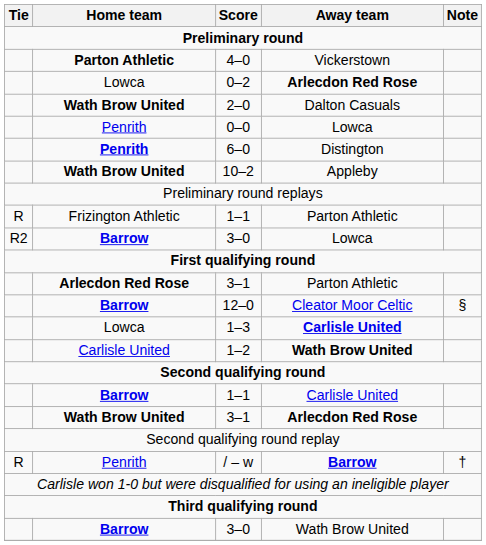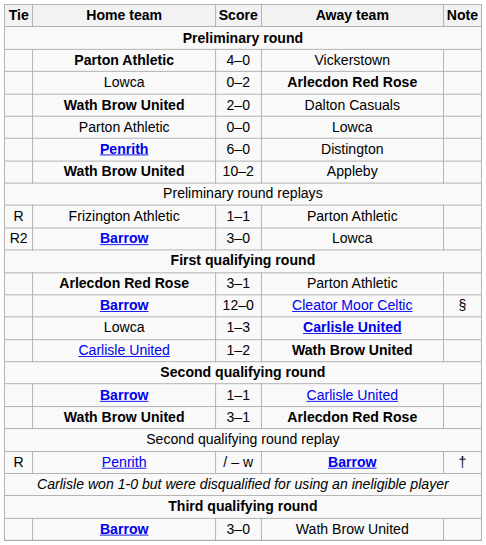0–0 | Home team: Penrith -> Parton Athletic
